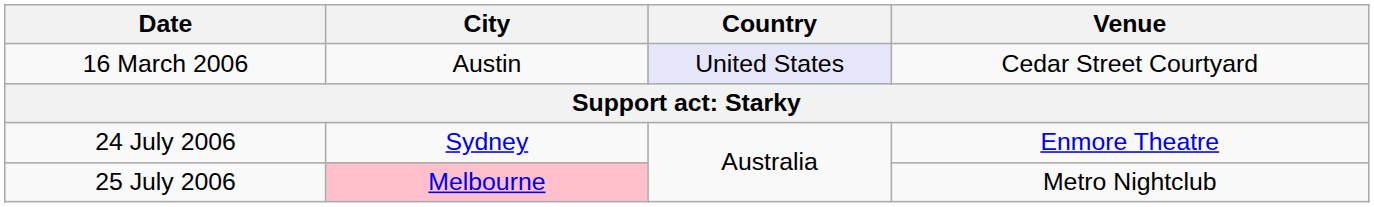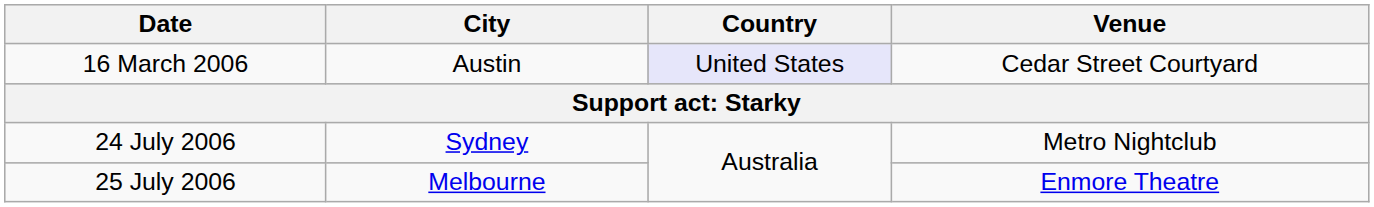24 July 2006 | Venue: Enmore Theatre -> Metro Nightclub
25 July 2006 | City: pink background -> no background
25 July 2006 | Venue: Metro Nightclub -> Enmore Theatre
